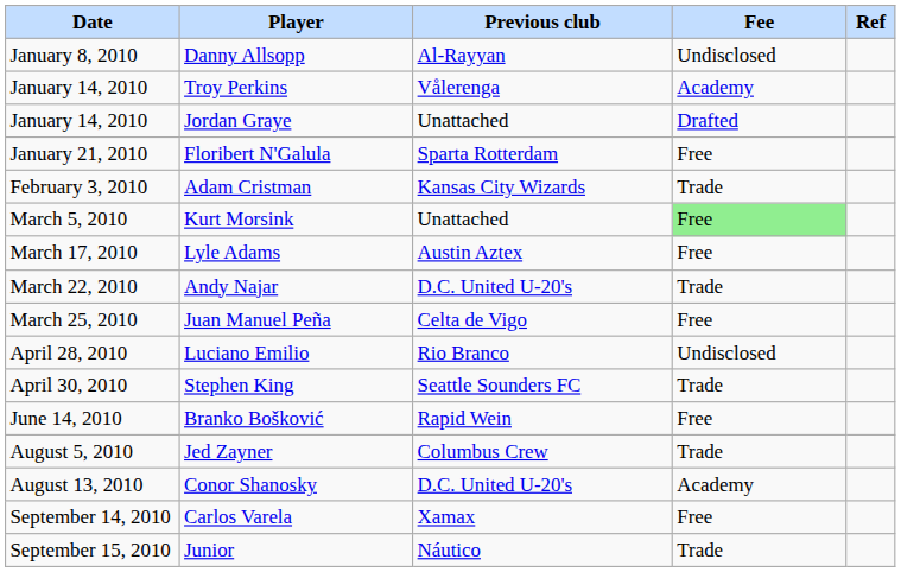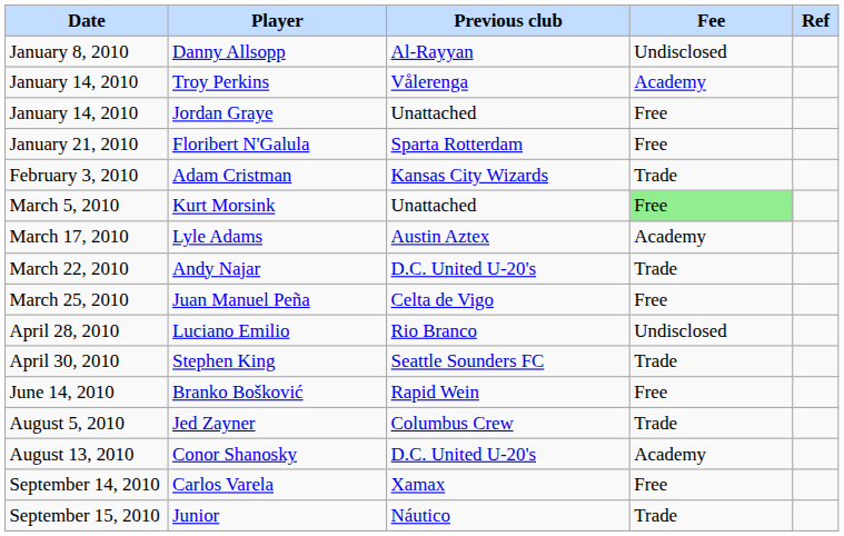Jordan Graye | Fee: Drafted -> Free
Lyle Adams | Fee: Free -> Academy
